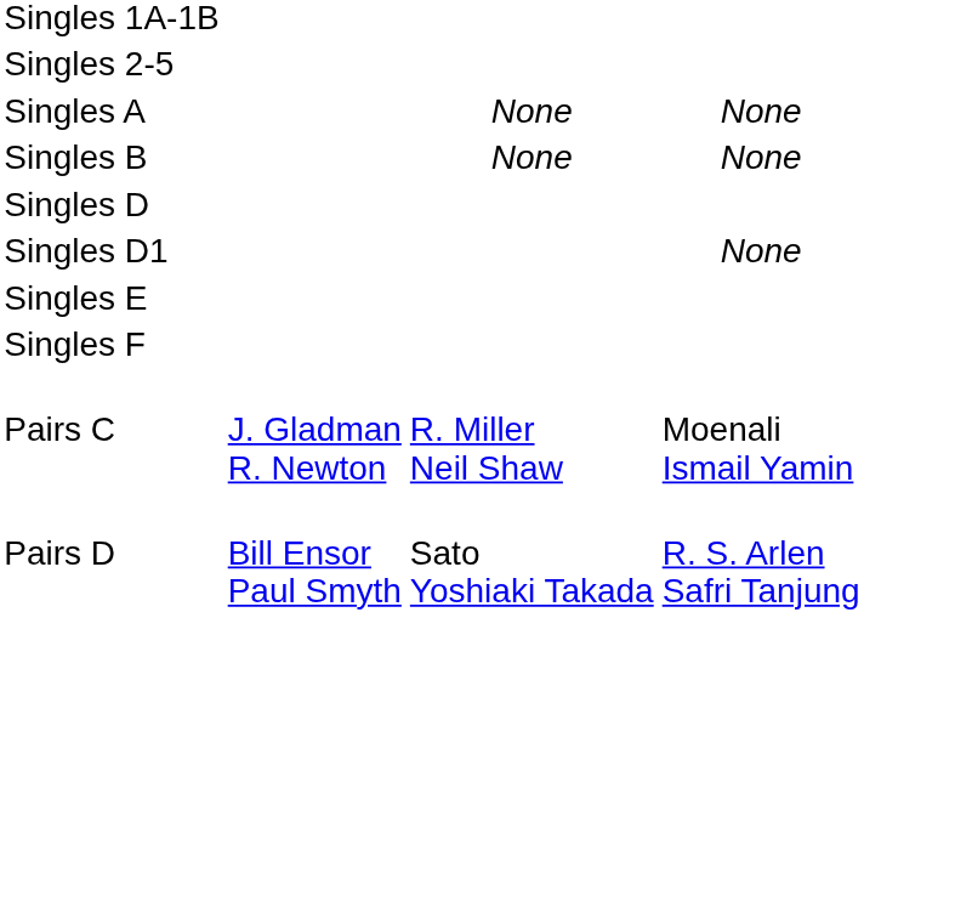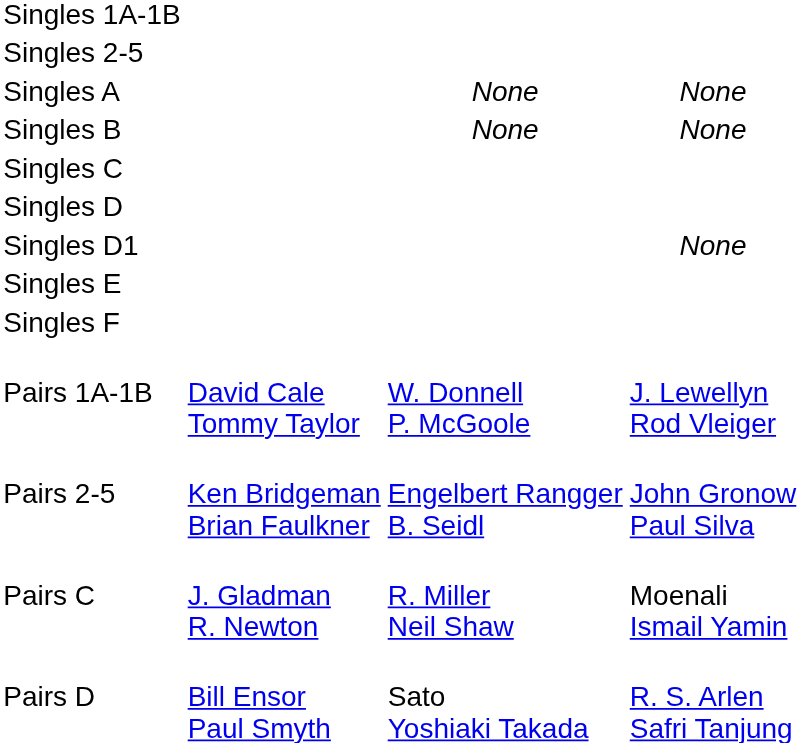+ row: Singles C
+ row: Pairs 1A-1B | David Cale Tommy Taylor | W. Donnell P. McGoole | J. Lewellyn Rod Vleiger
+ row: Pairs 2-5 | Ken Bridgeman Brian Faulkner | Engelbert Rangger B. Seidl | John Gronow Paul Silva
